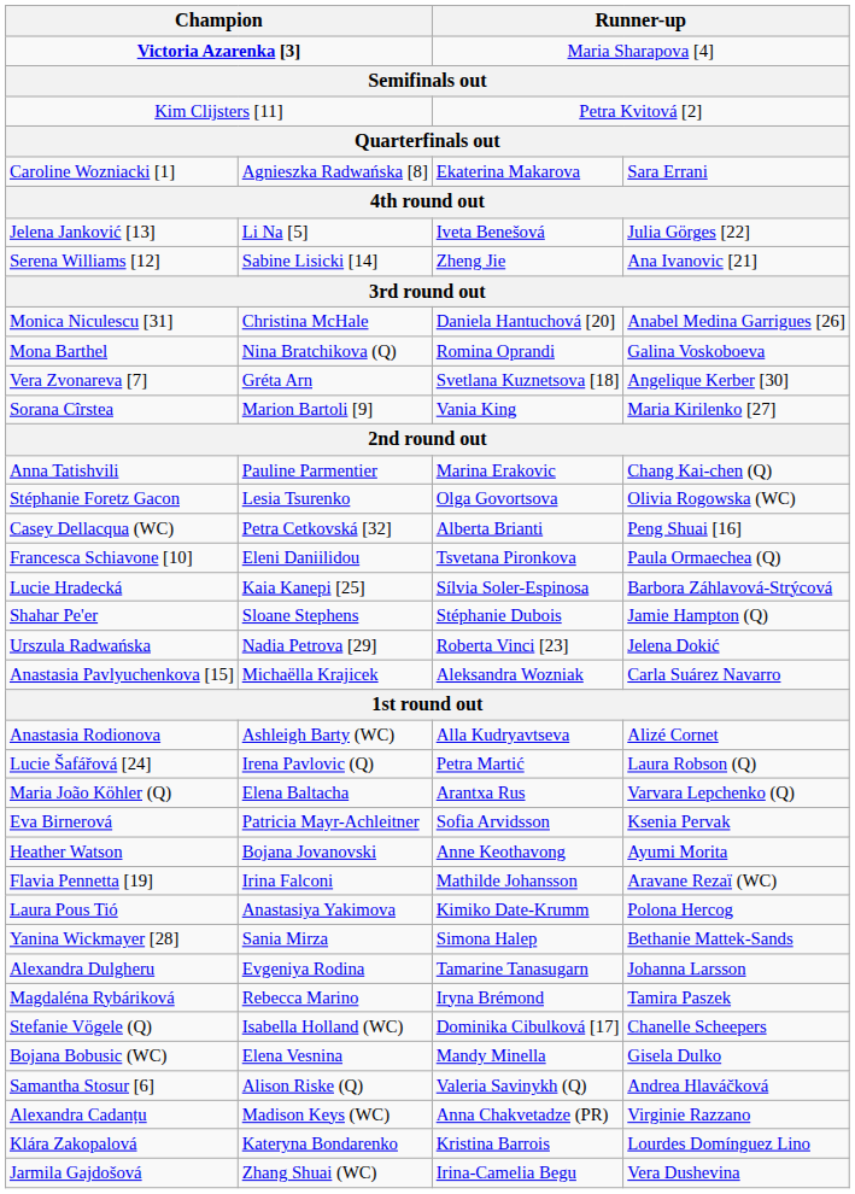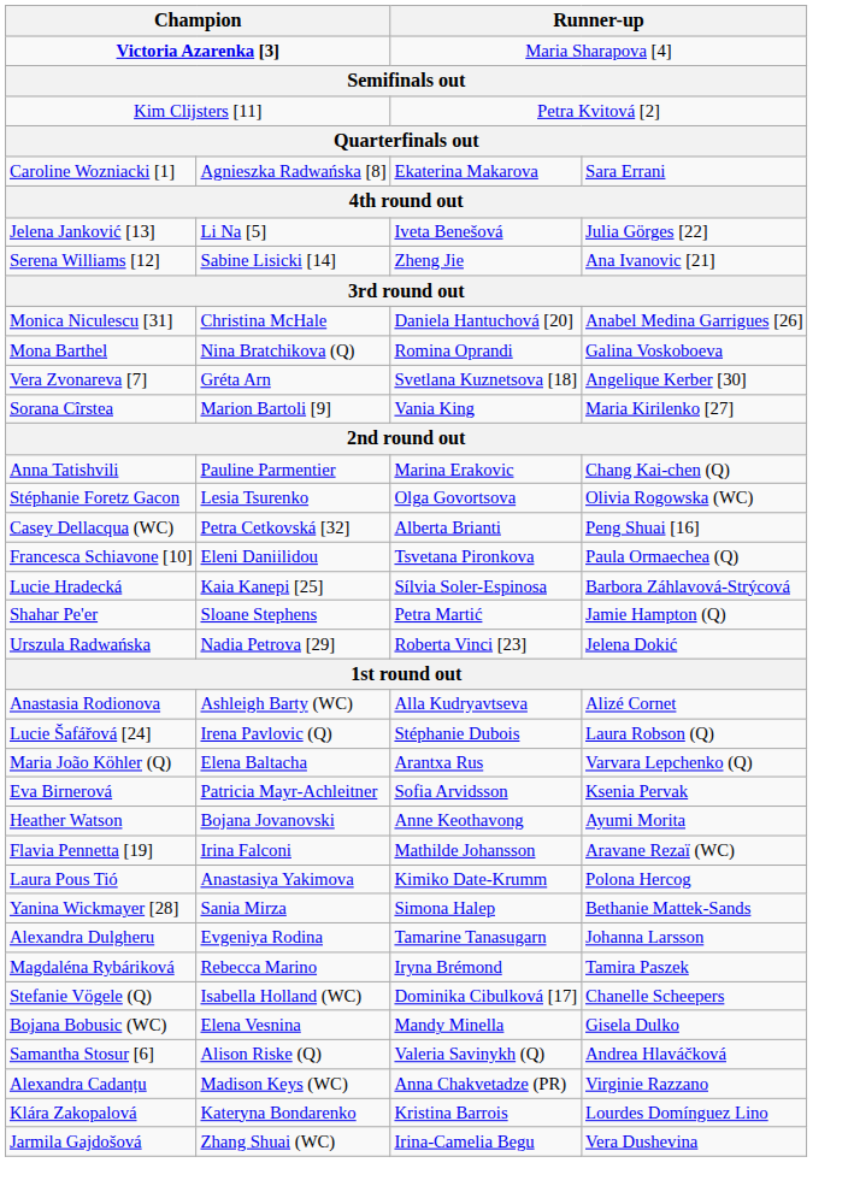Shahar Pe'er | column 3: Stéphanie Dubois -> Petra Martić
- row: Anastasia Pavlyuchenkova [15] | Michaëlla Krajicek | Aleksandra Wozniak | Carla Suárez Navarro
Lucie Šafářová [24] | column 3: Petra Martić -> Stéphanie Dubois
